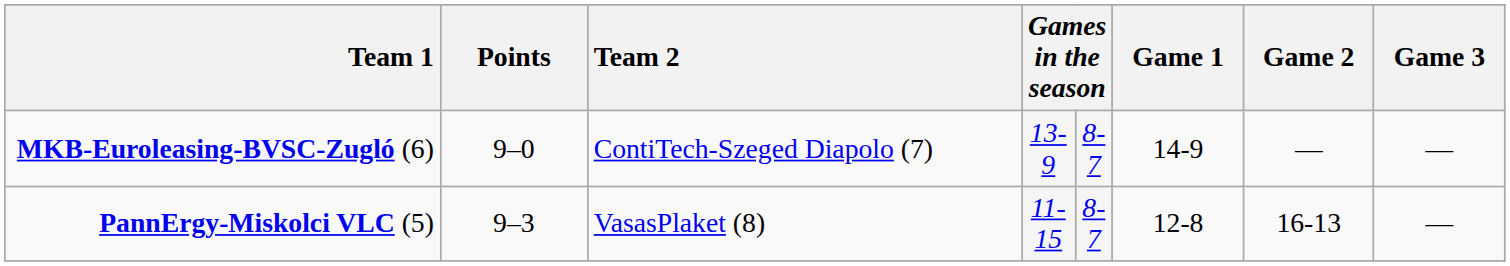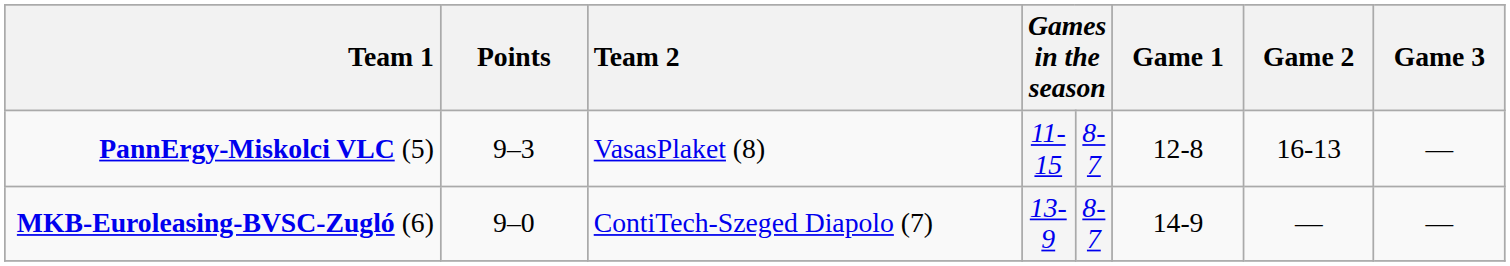rows swapped: PannErgy-Miskolci VLC (5) <-> MKB-Euroleasing-BVSC-Zugló (6)
